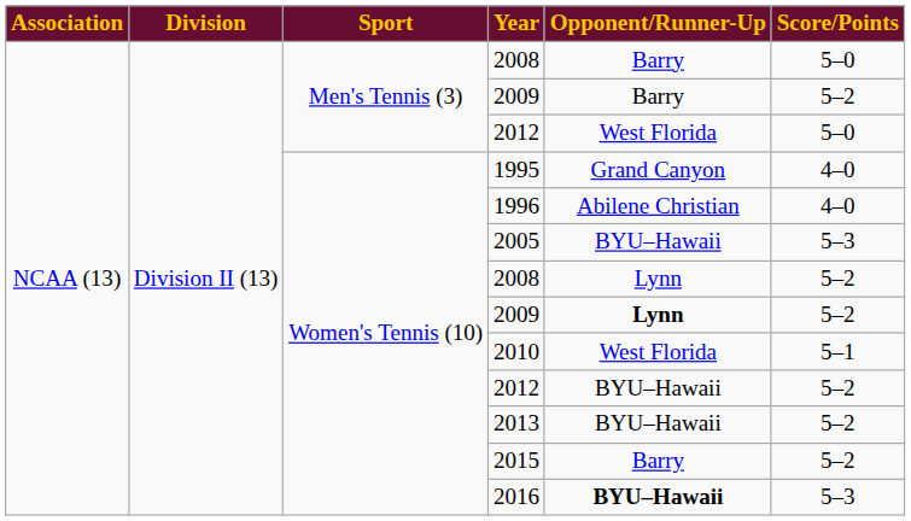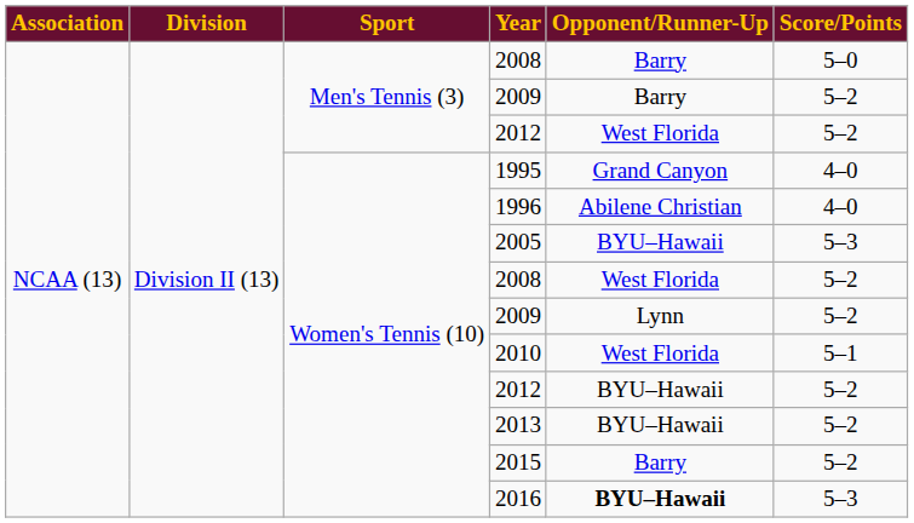Men's Tennis (3) / 2012 | Score/Points: 5–0 -> 5–2
Women's Tennis (10) / 2008 | Opponent/Runner-Up: Lynn -> West Florida
Women's Tennis (10) / 2009 | Opponent/Runner-Up: bold -> normal
